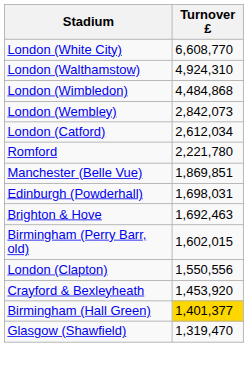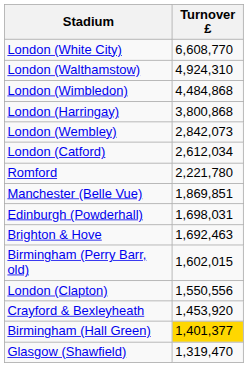+ row: London (Harringay) | 3,800,868
